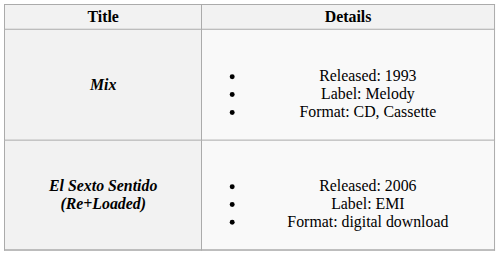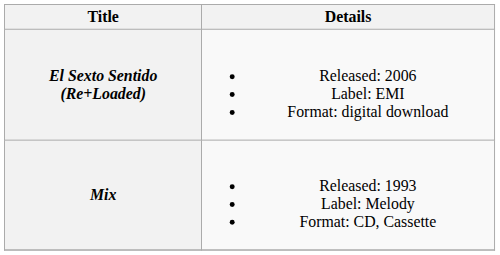rows swapped: Mix <-> El Sexto Sentido (Re+Loaded)
